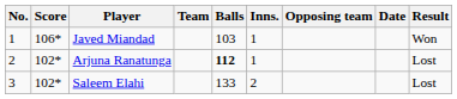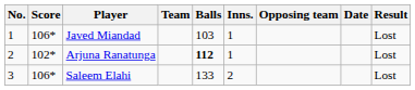Javed Miandad | Result: Won -> Lost
Saleem Elahi | Score: 102* -> 106*
